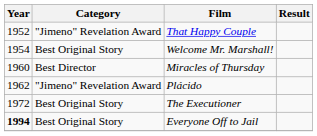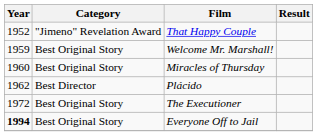Welcome Mr. Marshall! | Year: 1954 -> 1959
Miracles of Thursday | Category: Best Director -> Best Original Story
Plácido | Category: "Jimeno" Revelation Award -> Best Director
